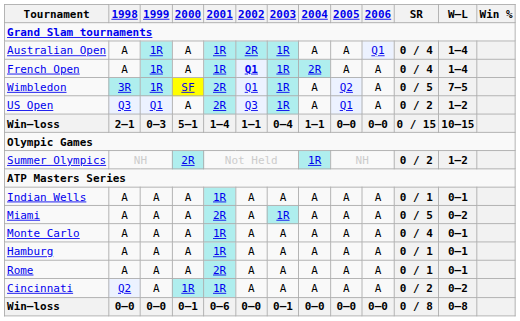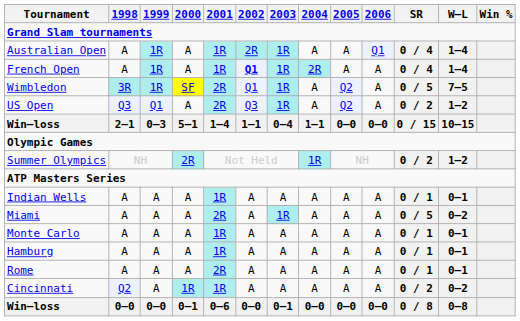US Open | 2005: Q1 -> Q2
Monte Carlo | SR: 0 / 4 -> 0 / 1
